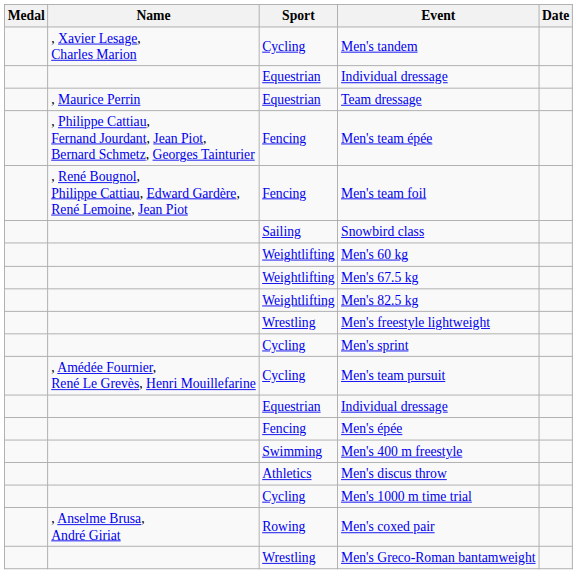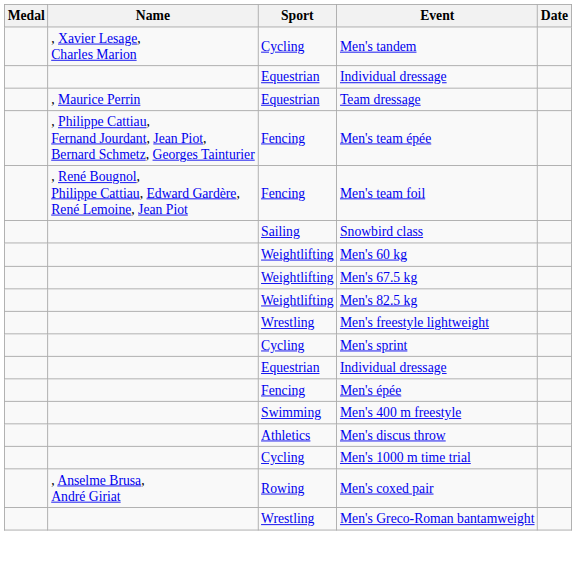- row: , Amédée Fournier, René Le Grevès, Henri Mouillefarine | Cycling | Men's team pursuit
